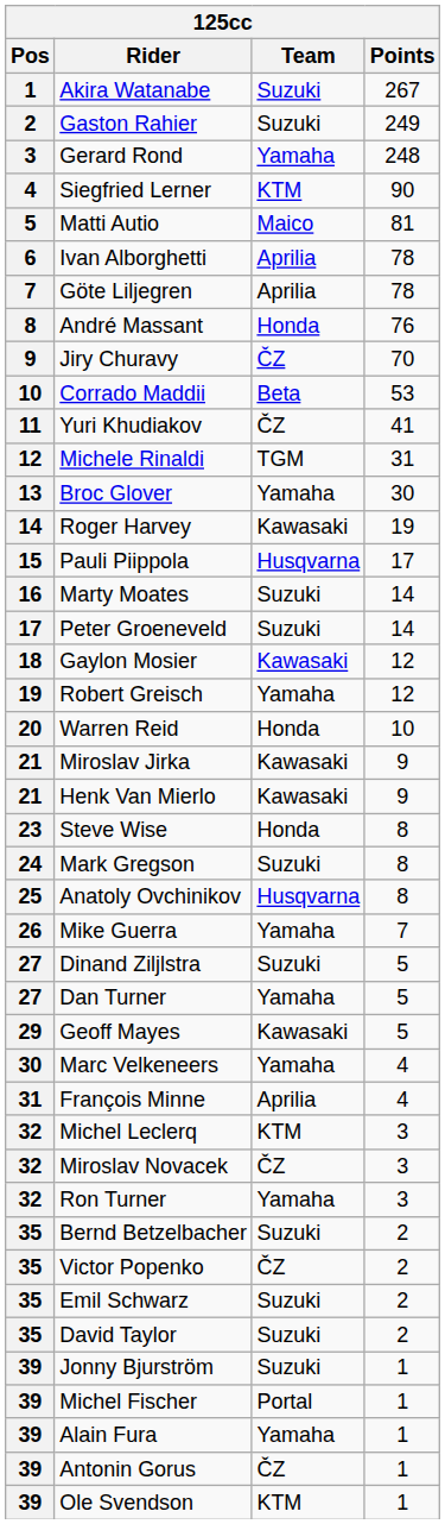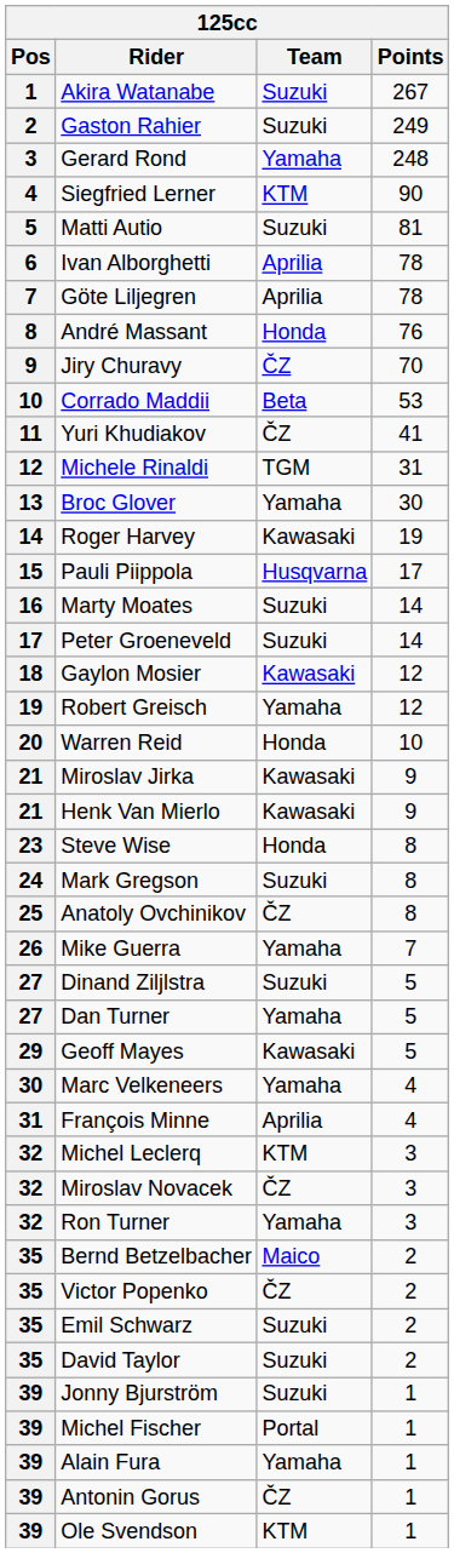Matti Autio | Team: Maico -> Suzuki
Anatoly Ovchinikov | Team: Husqvarna -> ČZ
Bernd Betzelbacher | Team: Suzuki -> Maico
